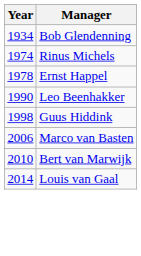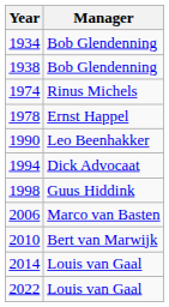+ row: 1938 | Bob Glendenning
+ row: 1994 | Dick Advocaat
+ row: 2022 | Louis van Gaal
